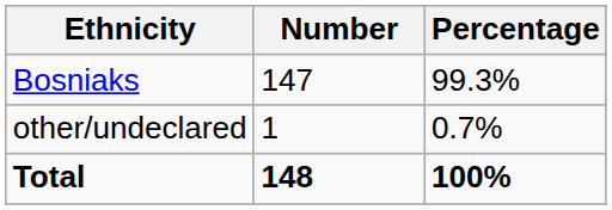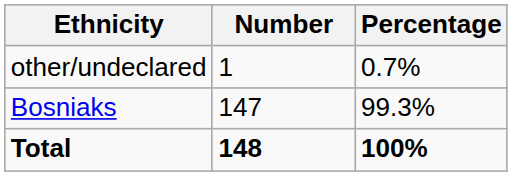rows swapped: Bosniaks <-> other/undeclared
